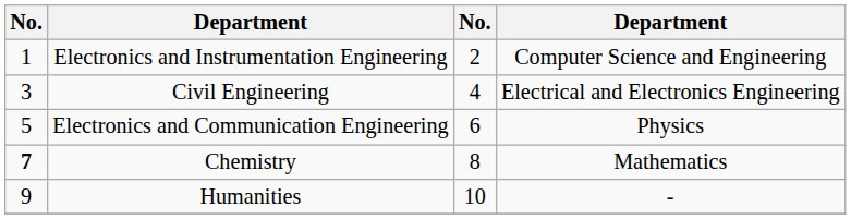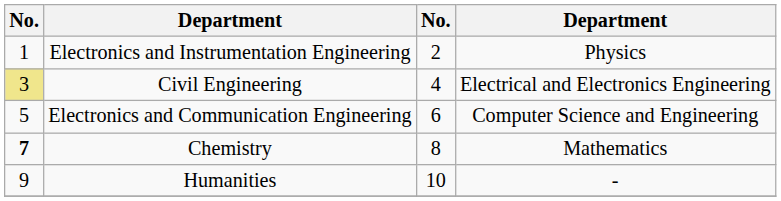Electronics and Instrumentation Engineering | column 4: Computer Science and Engineering -> Physics
Civil Engineering | column 1: no background -> khaki background
Electronics and Communication Engineering | column 4: Physics -> Computer Science and Engineering
